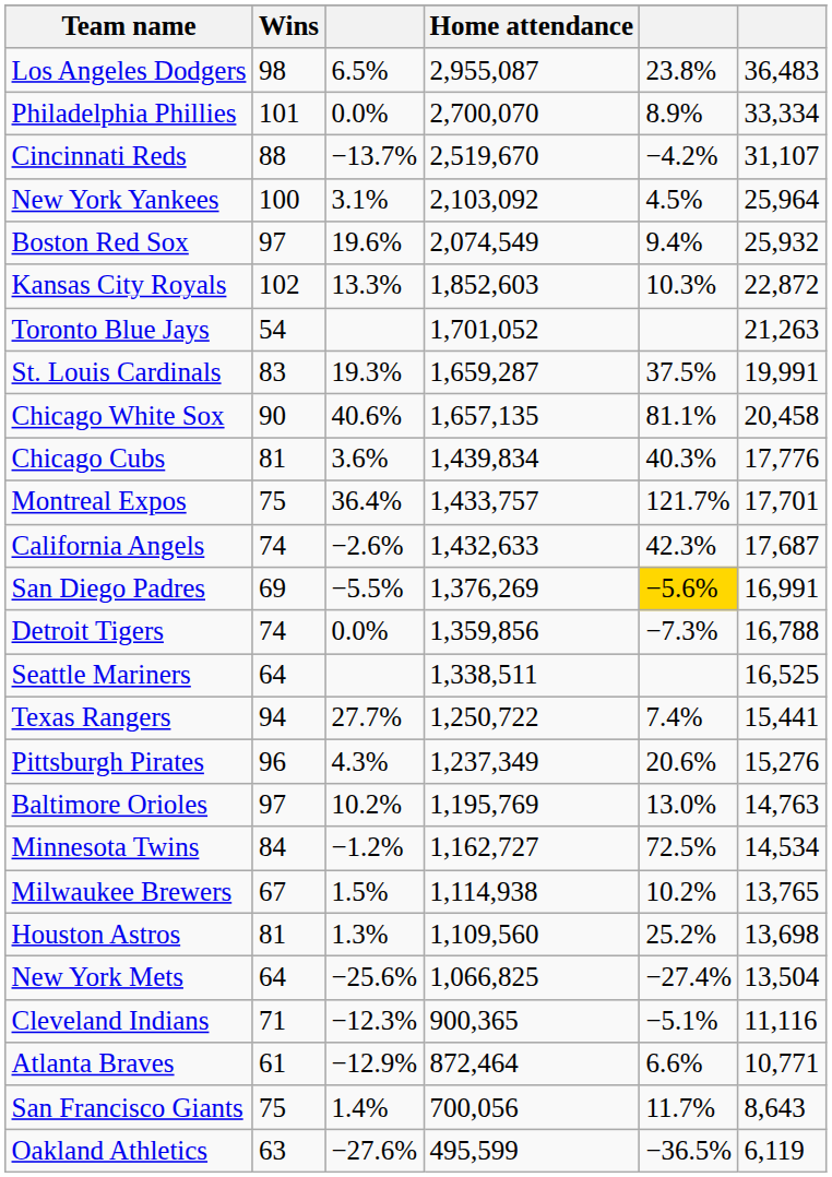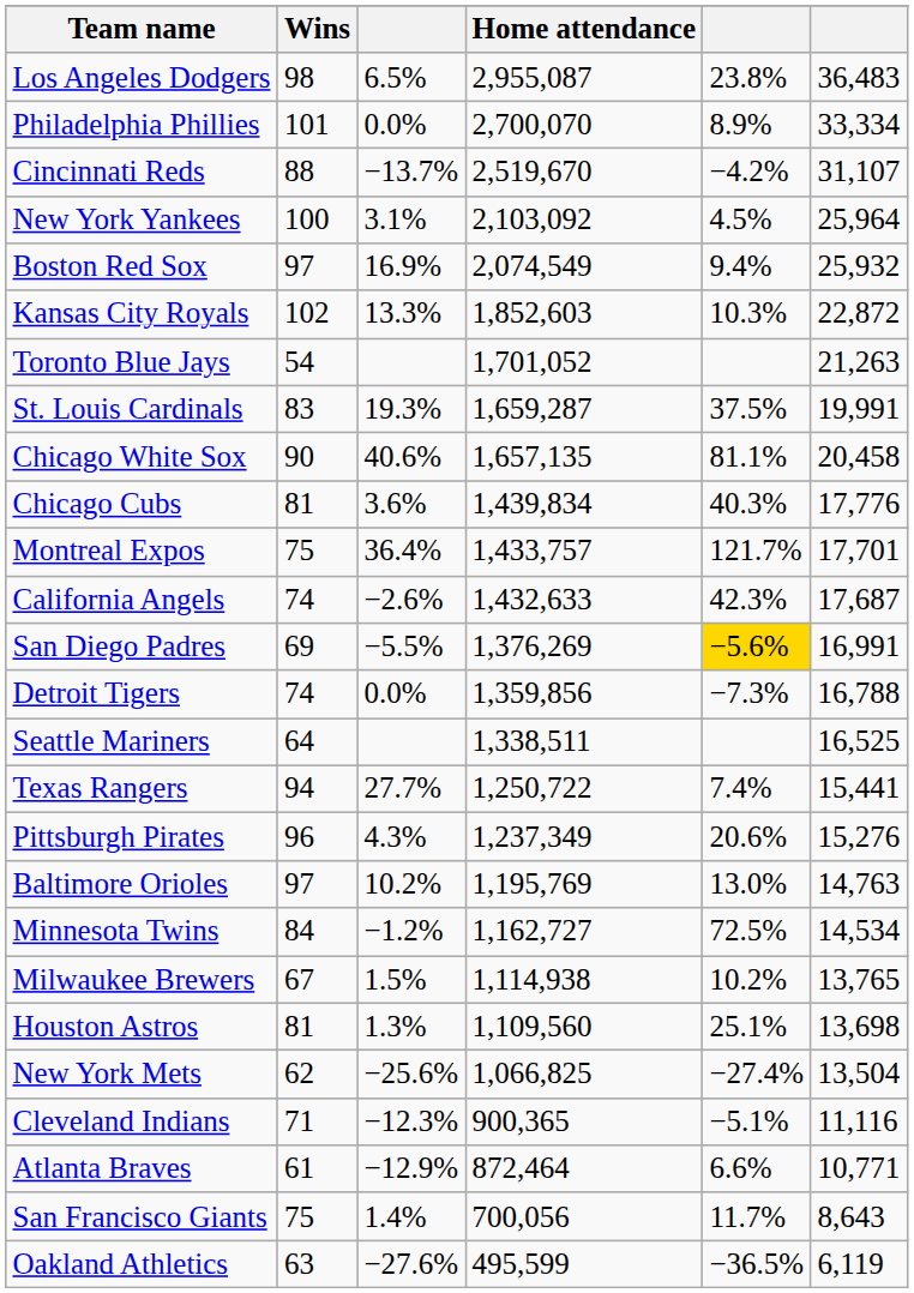Boston Red Sox | column 3: 19.6% -> 16.9%
Houston Astros | column 5: 25.2% -> 25.1%
New York Mets | Wins: 64 -> 62
